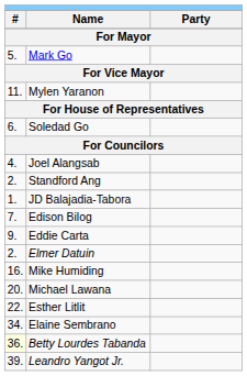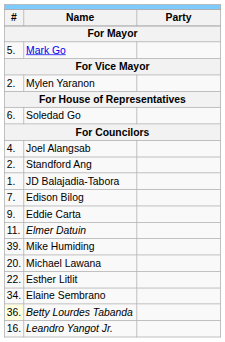Mylen Yaranon | column 1: 11. -> 2.
Elmer Datuin | column 1: 2. -> 11.
Mike Humiding | column 1: 16. -> 39.
Leandro Yangot Jr. | column 1: 39. -> 16.
